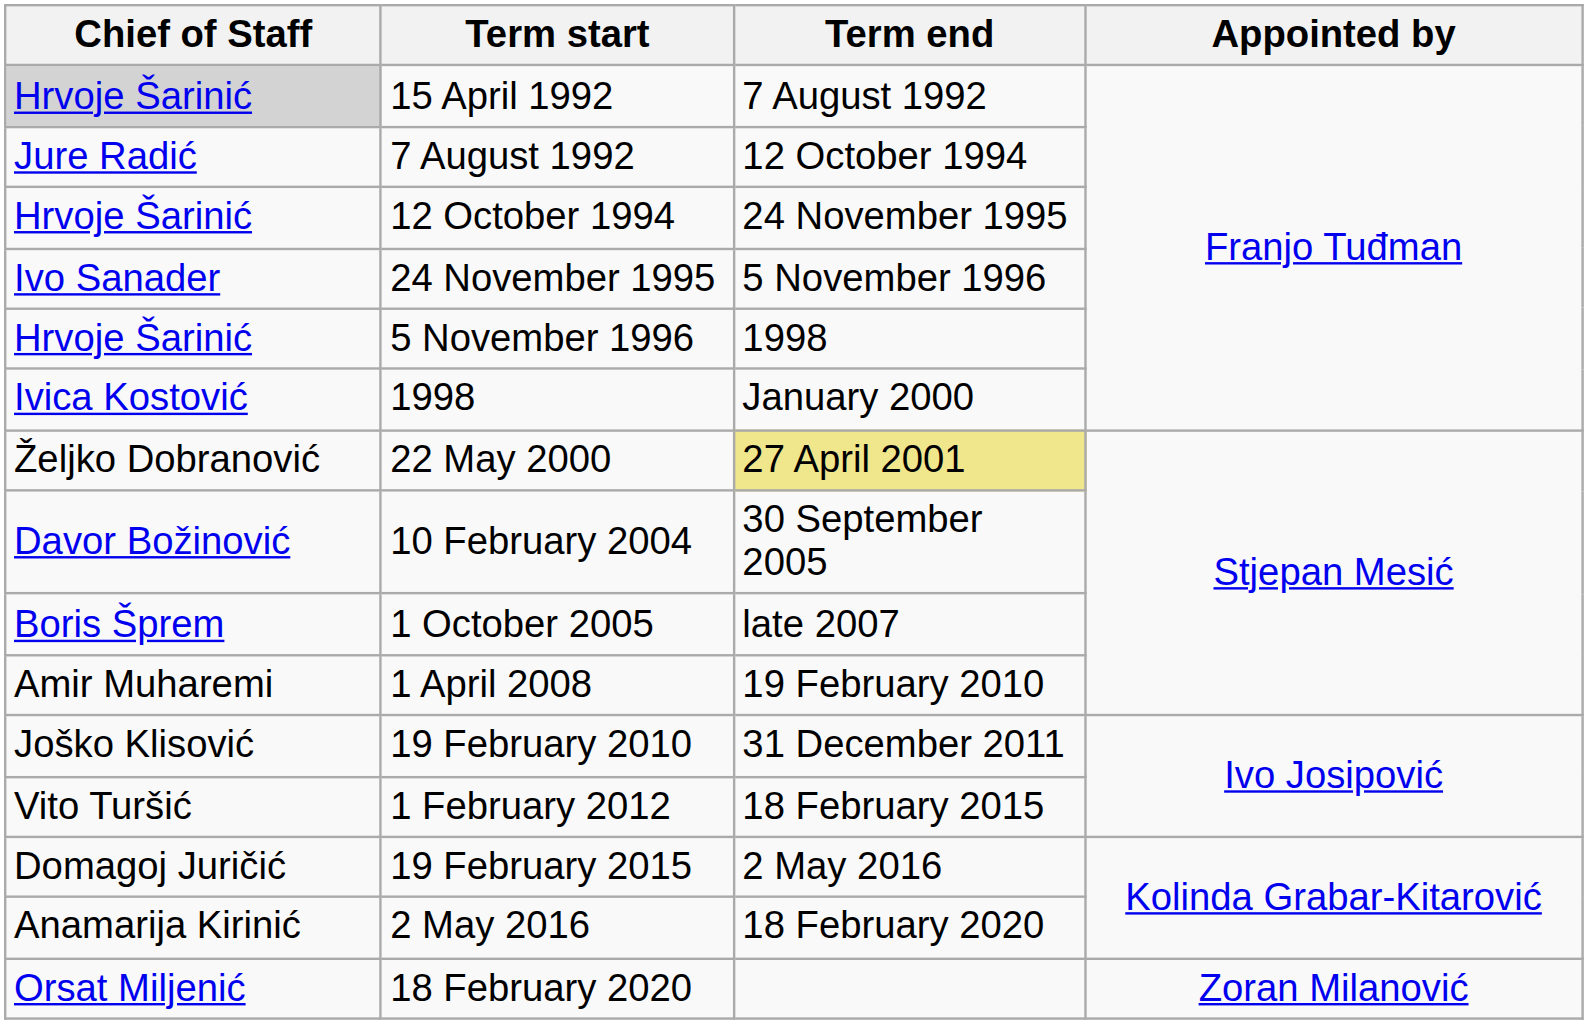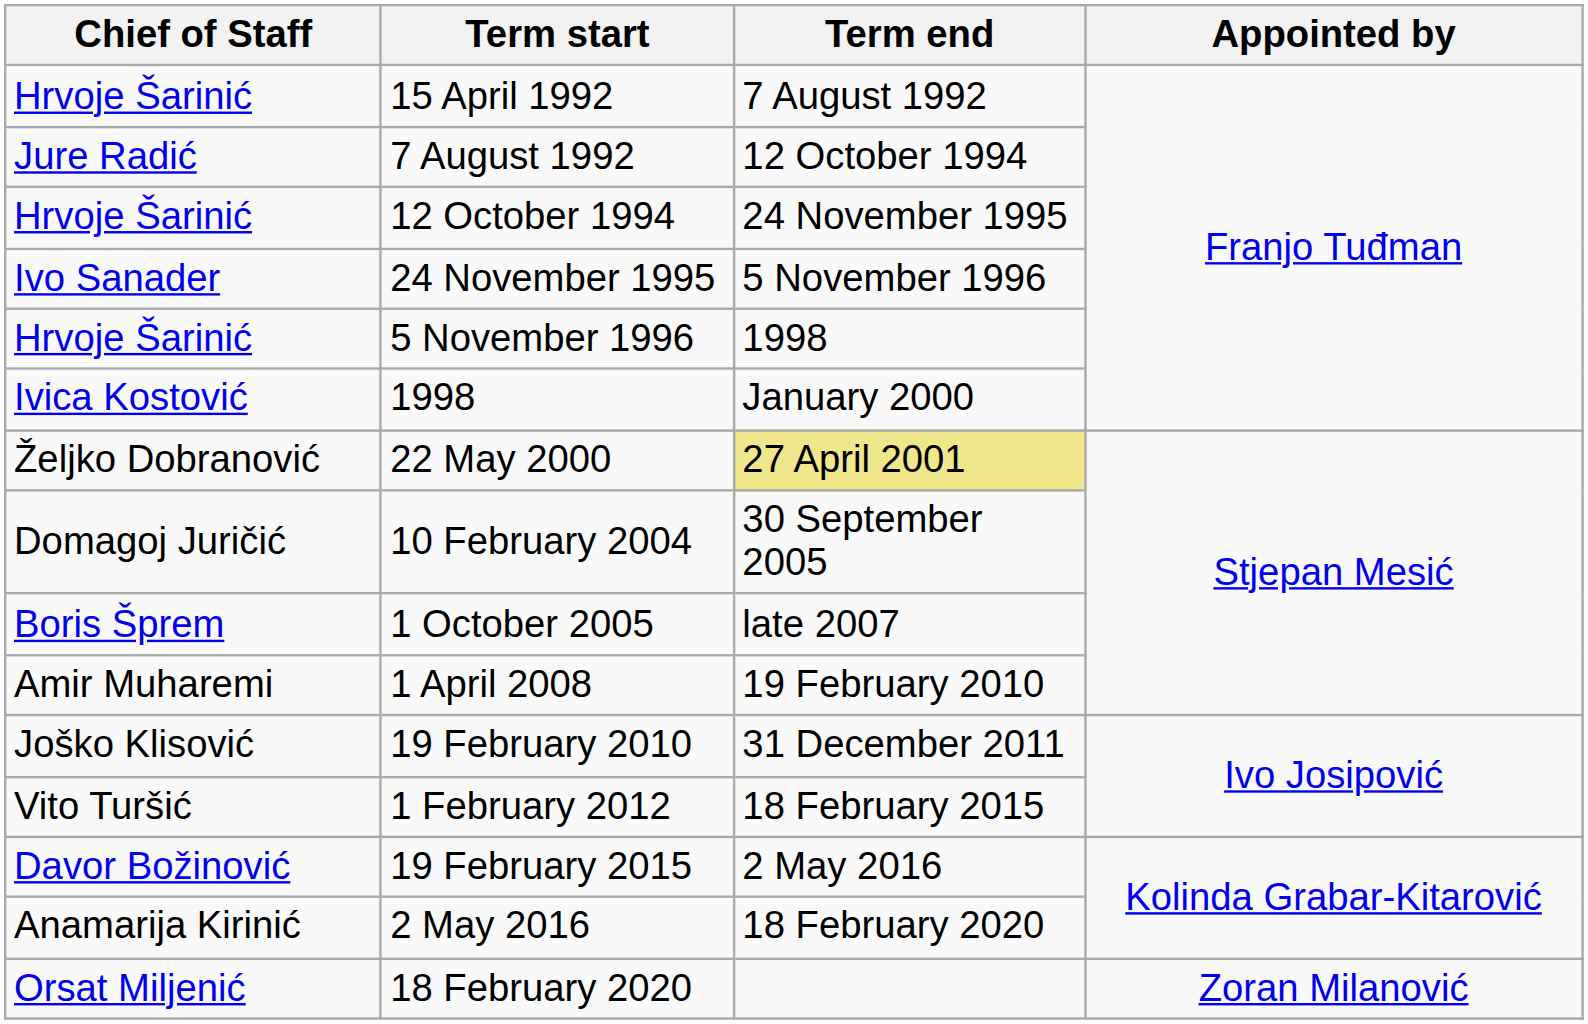15 April 1992 | Chief of Staff: lightgrey background -> no background
10 February 2004 | Chief of Staff: Davor Božinović -> Domagoj Juričić
19 February 2015 | Chief of Staff: Domagoj Juričić -> Davor Božinović
